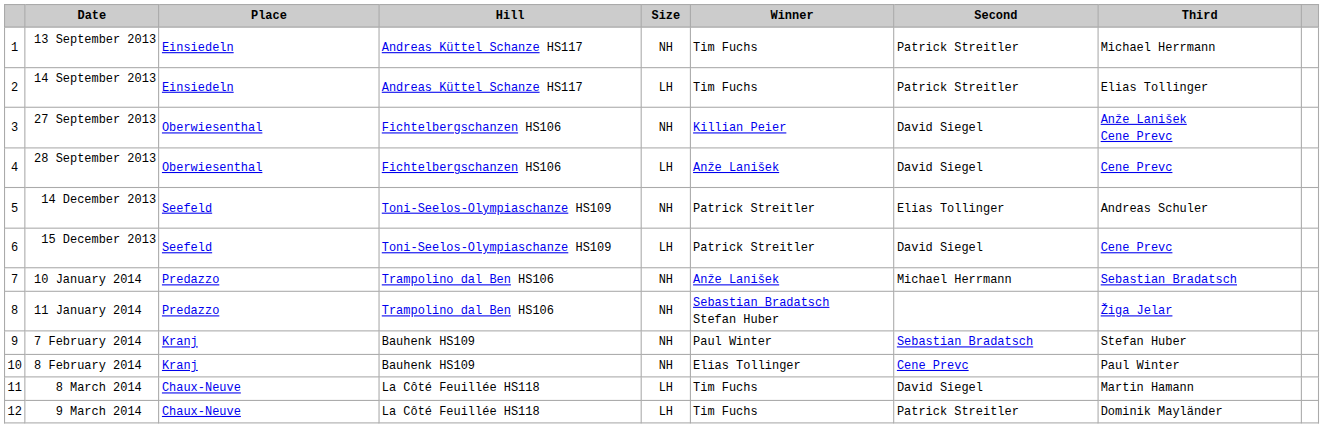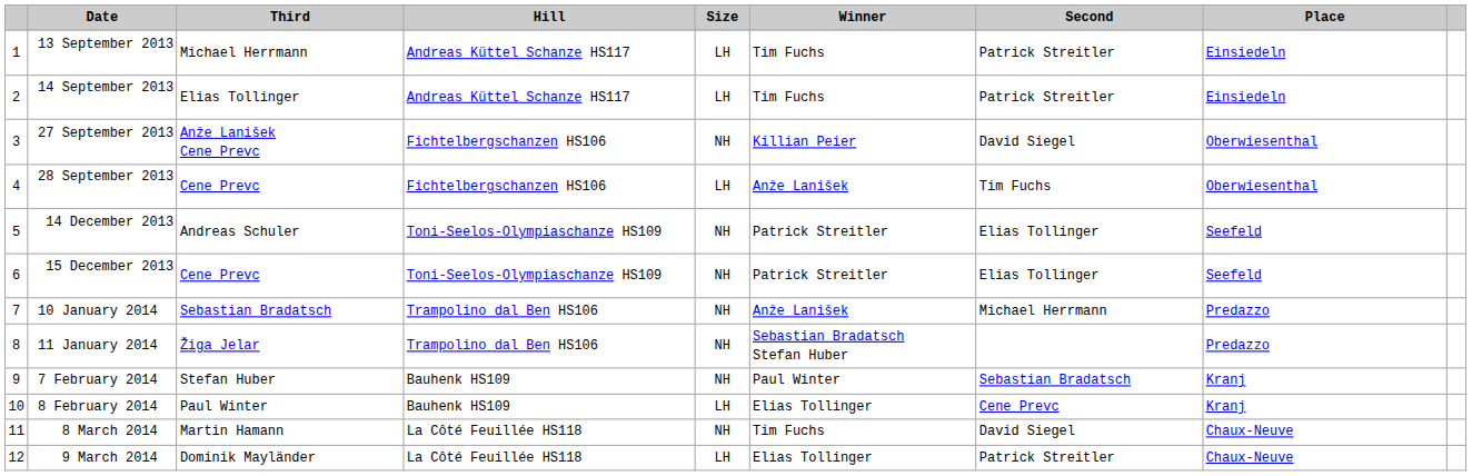columns swapped: Place <-> Third
13 September 2013 | Size: NH -> LH
28 September 2013 | Second: David Siegel -> Tim Fuchs
15 December 2013 | Size: LH -> NH
15 December 2013 | Second: David Siegel -> Elias Tollinger
8 February 2014 | Size: NH -> LH
8 March 2014 | Size: LH -> NH
9 March 2014 | Winner: Tim Fuchs -> Elias Tollinger
